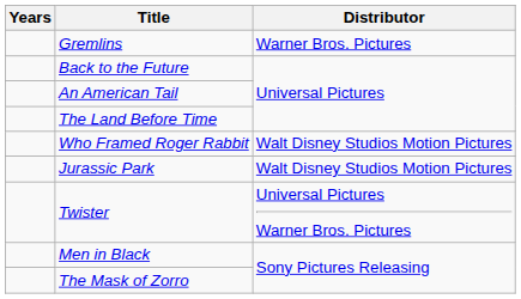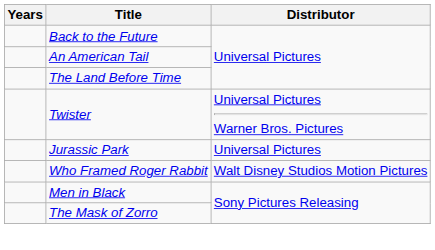- row: Gremlins | Warner Bros. Pictures
rows swapped: Who Framed Roger Rabbit <-> Twister
Jurassic Park | Distributor: Walt Disney Studios Motion Pictures -> Universal Pictures
